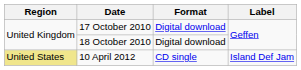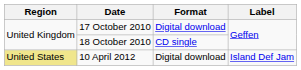18 October 2010 | Format: Digital download -> CD single
10 April 2012 | Format: CD single -> Digital download
